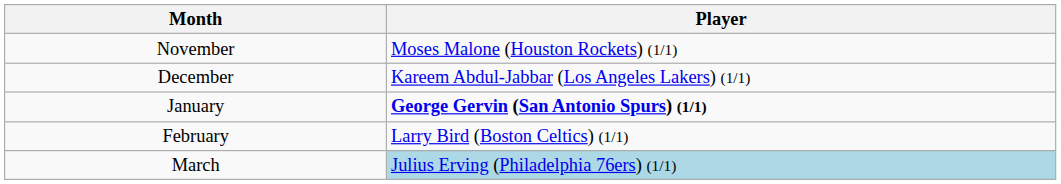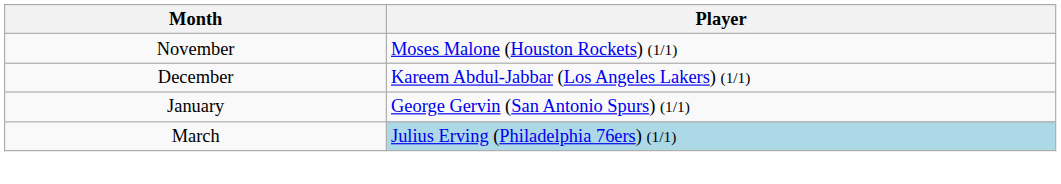January | Player: bold -> normal
- row: February | Larry Bird (Boston Celtics) (1/1)
